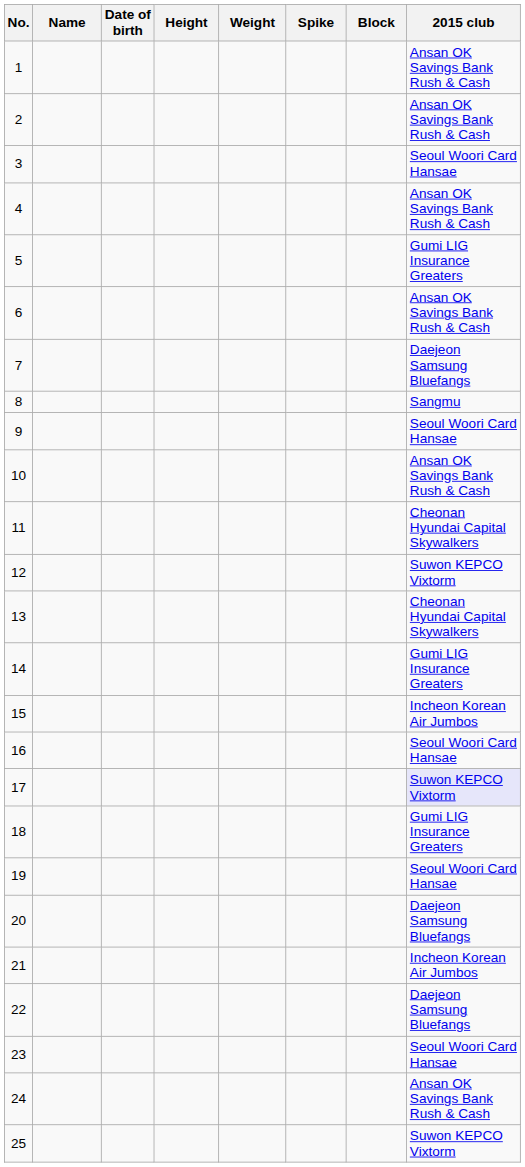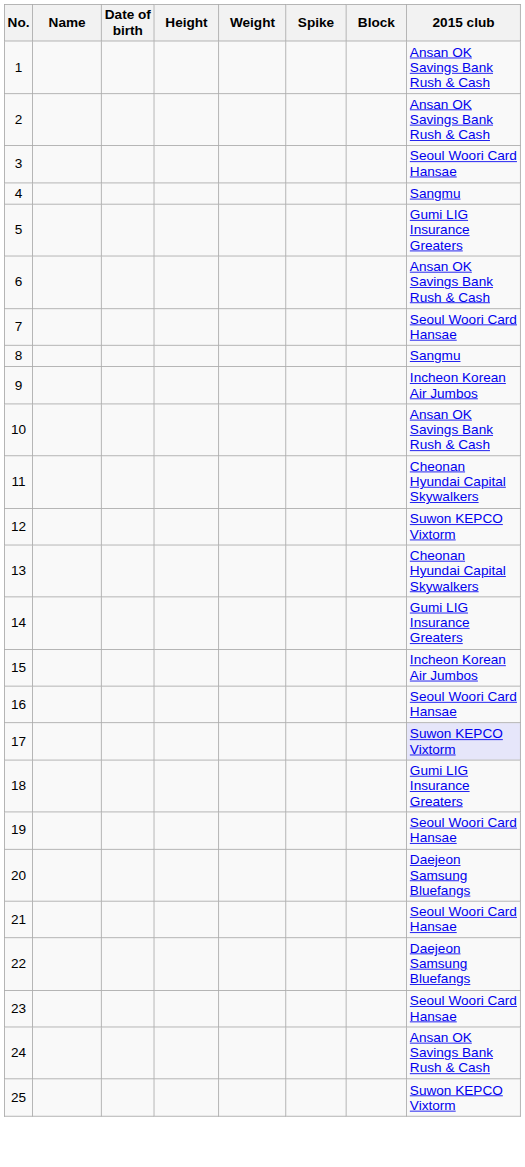4 | 2015 club: Ansan OK Savings Bank Rush & Cash -> Sangmu
7 | 2015 club: Daejeon Samsung Bluefangs -> Seoul Woori Card Hansae
9 | 2015 club: Seoul Woori Card Hansae -> Incheon Korean Air Jumbos
21 | 2015 club: Incheon Korean Air Jumbos -> Seoul Woori Card Hansae
